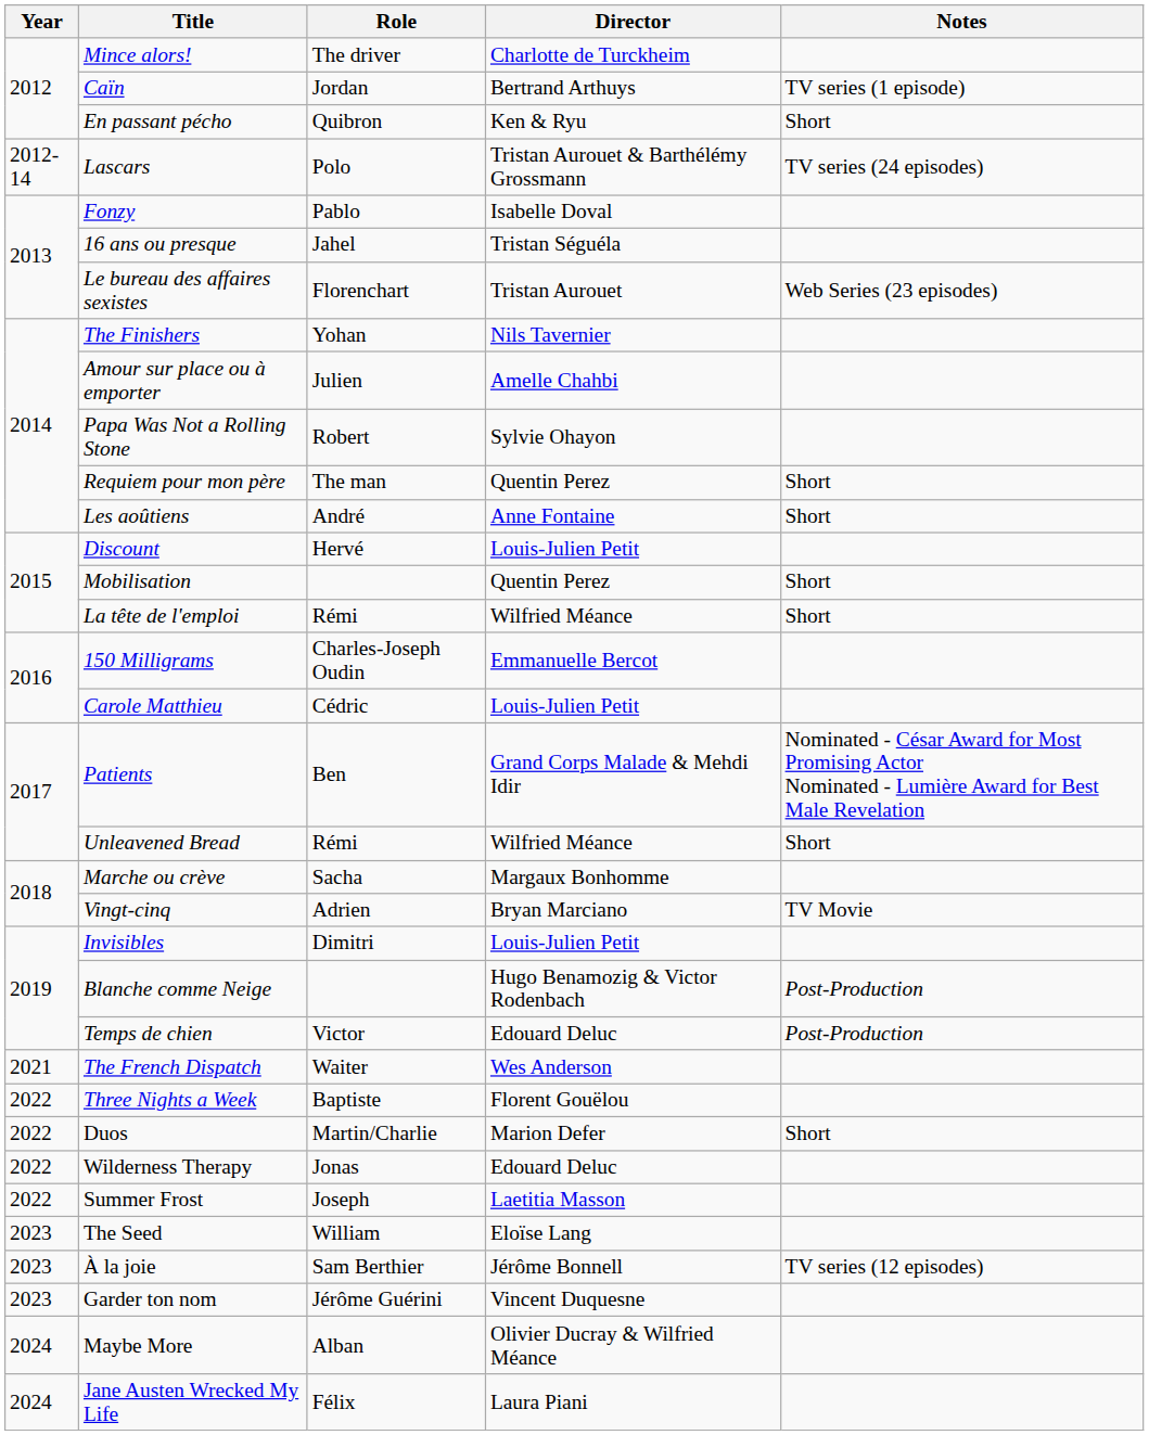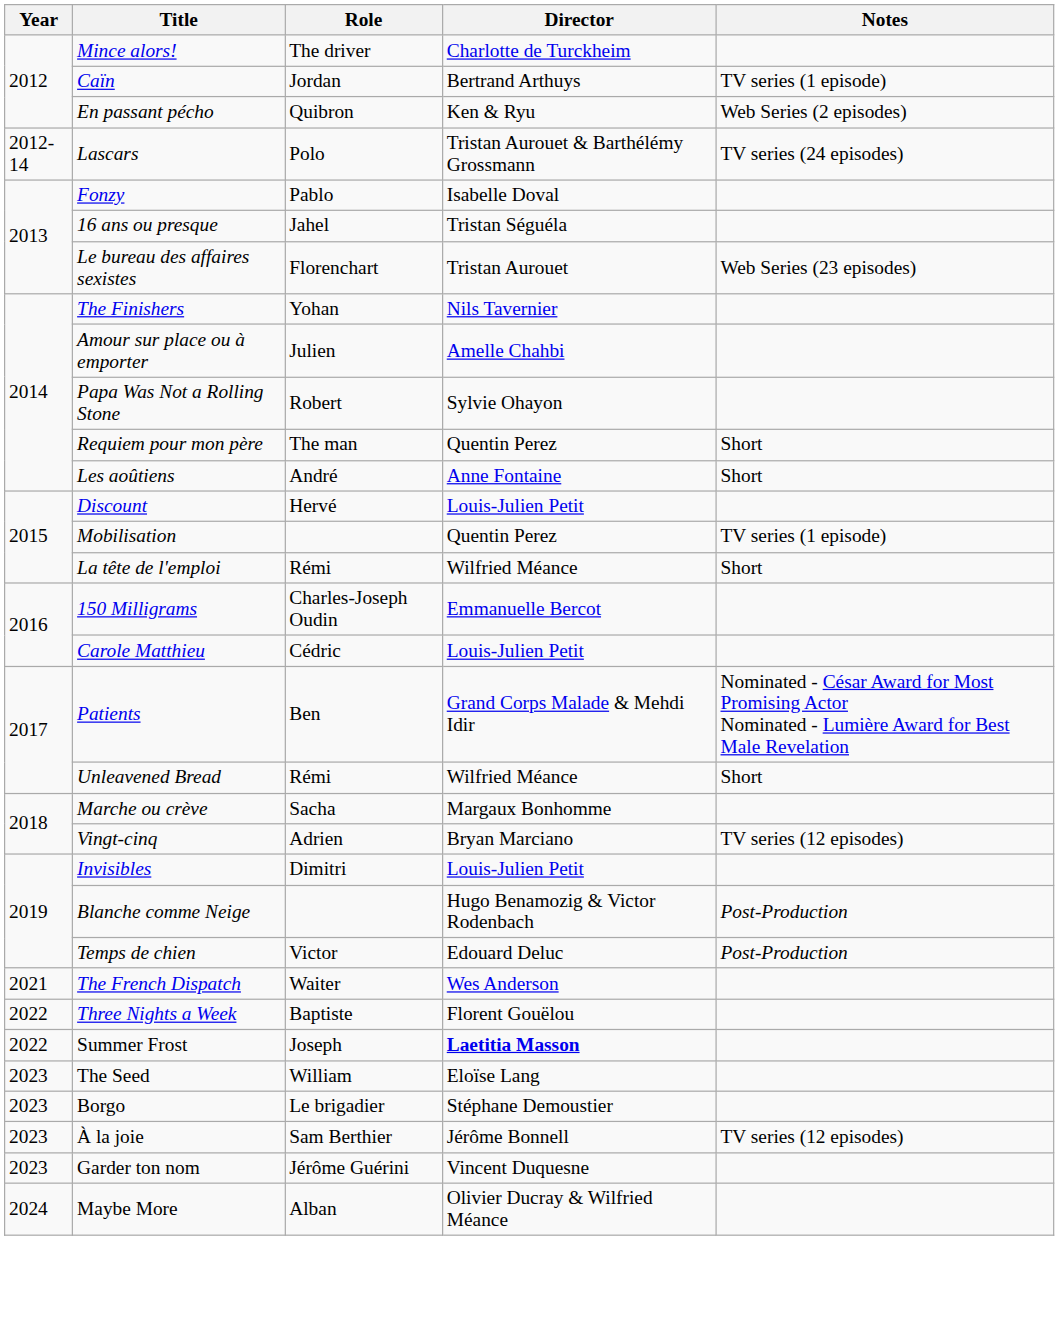En passant pécho | Notes: Short -> Web Series (2 episodes)
Mobilisation | Notes: Short -> TV series (1 episode)
Vingt-cinq | Notes: TV Movie -> TV series (12 episodes)
- row: 2022 | Duos | Martin/Charlie | Marion Defer | Short
- row: 2022 | Wilderness Therapy | Jonas | Edouard Deluc
Summer Frost | Director: normal -> bold
+ row: 2023 | Borgo | Le brigadier | Stéphane Demoustier
- row: 2024 | Jane Austen Wrecked My Life | Félix | Laura Piani
